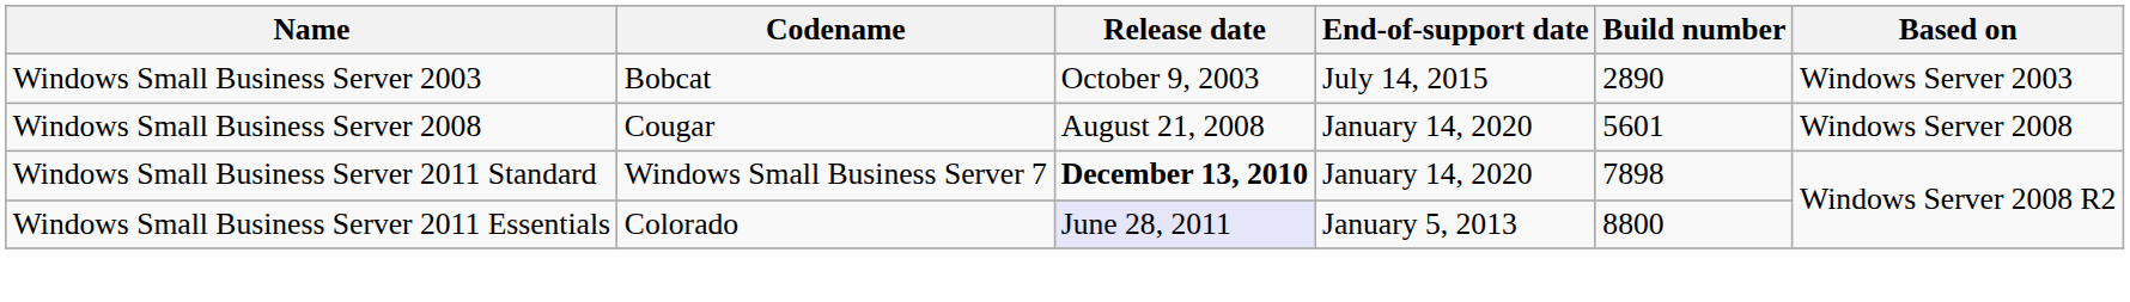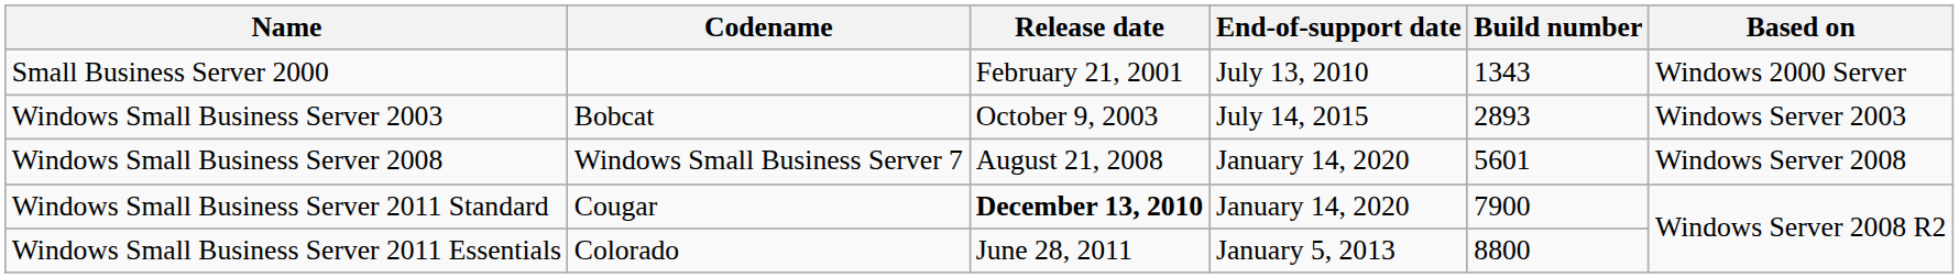+ row: Small Business Server 2000 | February 21, 2001 | July 13, 2010 | 1343 | Windows 2000 Server
Windows Small Business Server 2003 | Build number: 2890 -> 2893
Windows Small Business Server 2008 | Codename: Cougar -> Windows Small Business Server 7
Windows Small Business Server 2011 Standard | Codename: Windows Small Business Server 7 -> Cougar
Windows Small Business Server 2011 Standard | Build number: 7898 -> 7900
Windows Small Business Server 2011 Essentials | Release date: lavender background -> no background
